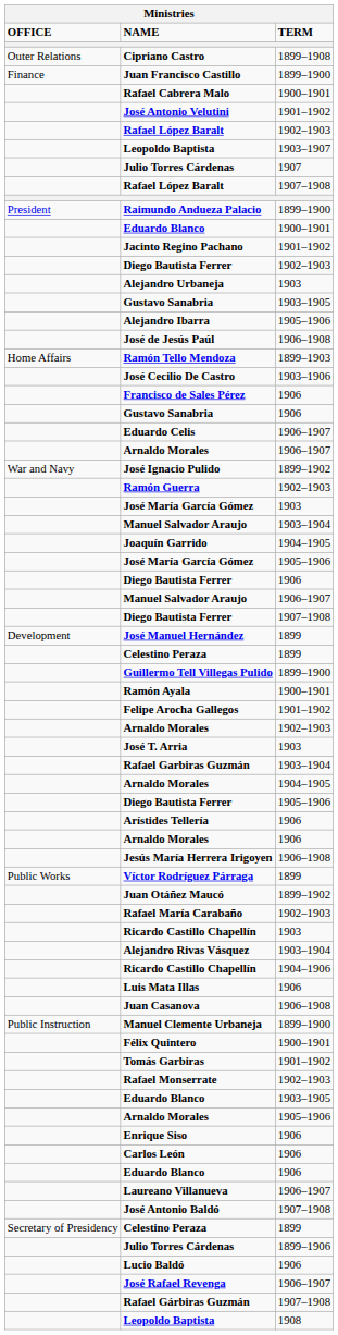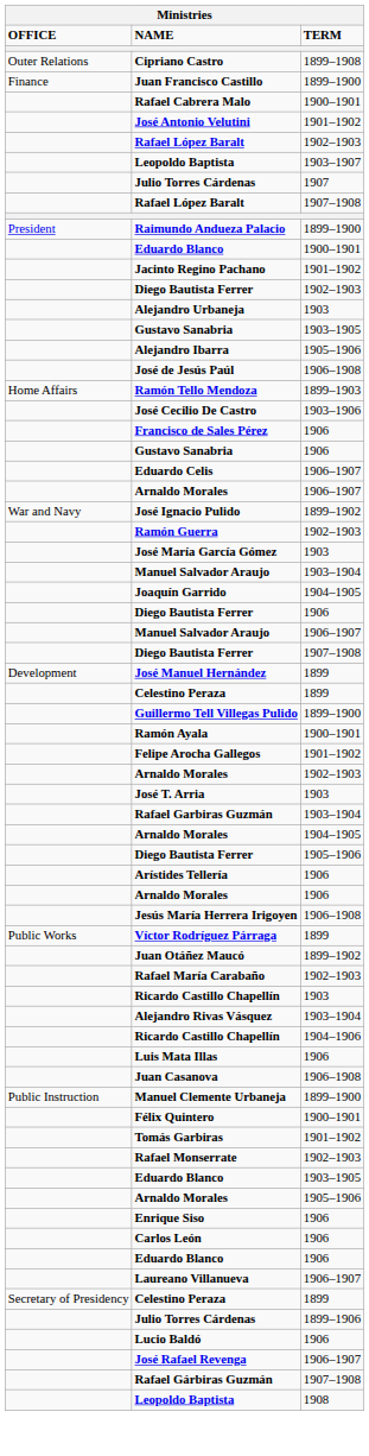- row: José María García Gómez | 1905–1906
- row: José Antonio Baldó | 1907–1908
